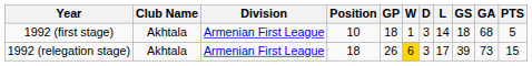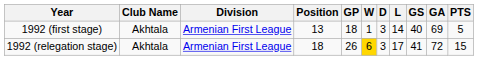1992 (first stage) | Position: 10 -> 13
1992 (first stage) | GS: 18 -> 40
1992 (first stage) | GA: 68 -> 69
1992 (relegation stage) | GS: 39 -> 41
1992 (relegation stage) | GA: 73 -> 72
